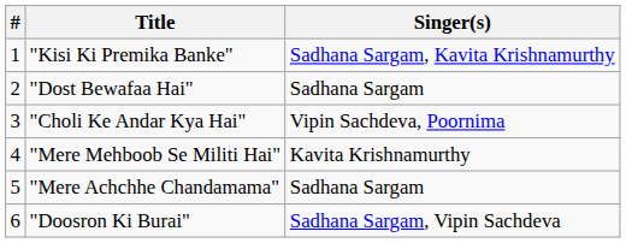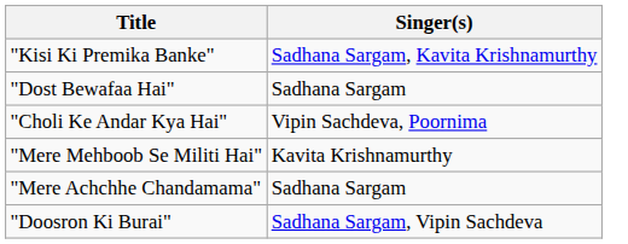- column: # | 1 | 2 | 3 | 4 | 5 | 6
